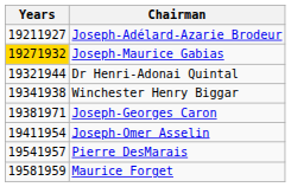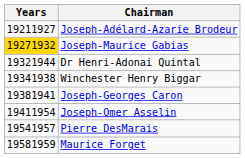Joseph-Georges Caron | Years: 19381971 -> 19381941
